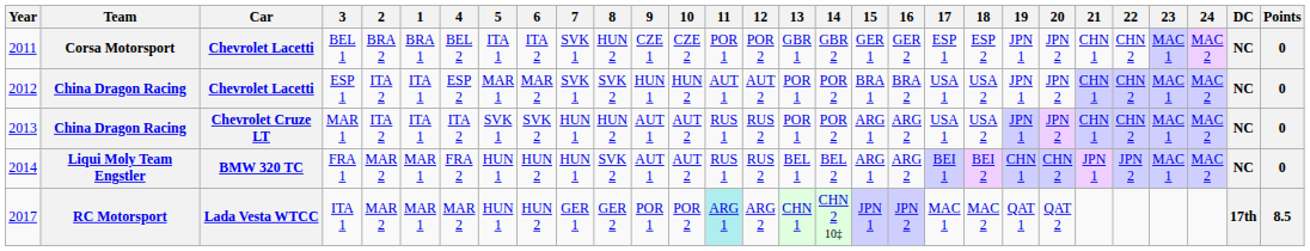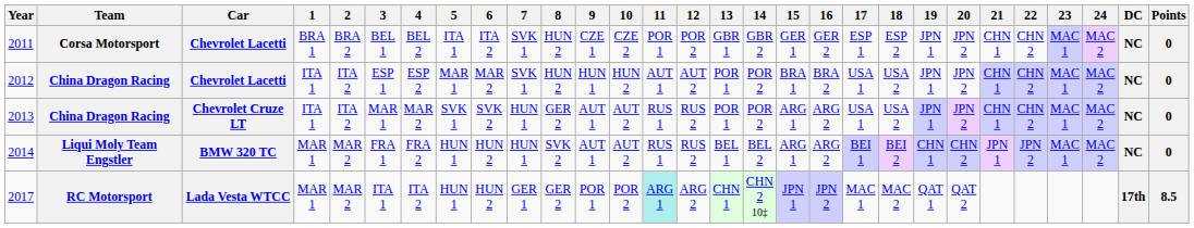columns swapped: 1 <-> 3
2012 | 8: SVK 2 -> HUN 2
2013 | 4: ITA 2 -> MAR 2
2013 | 8: HUN 2 -> GER 2
2017 | 4: MAR 2 -> ITA 2
